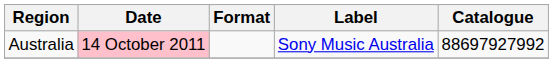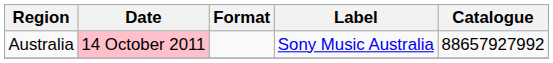Australia | Catalogue: 88697927992 -> 88657927992
